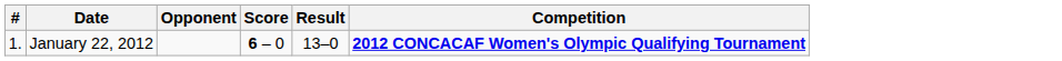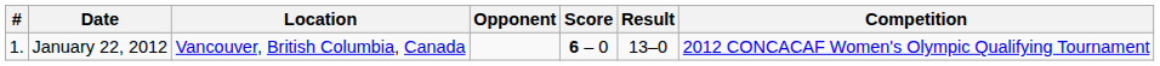+ column: Location | Vancouver, British Columbia, Canada
January 22, 2012 | Competition: bold -> normal
